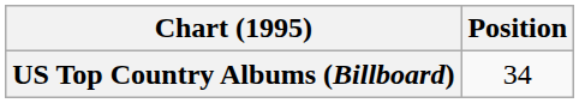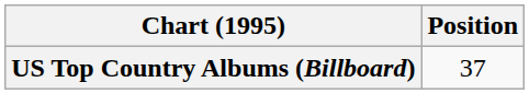US Top Country Albums (Billboard) | Position: 34 -> 37
